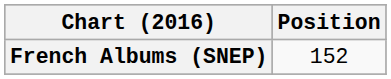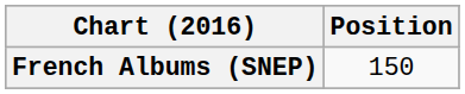French Albums (SNEP) | Position: 152 -> 150
